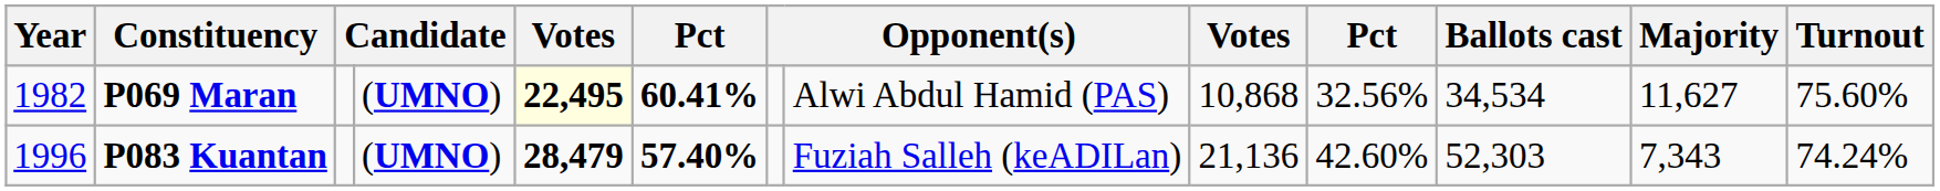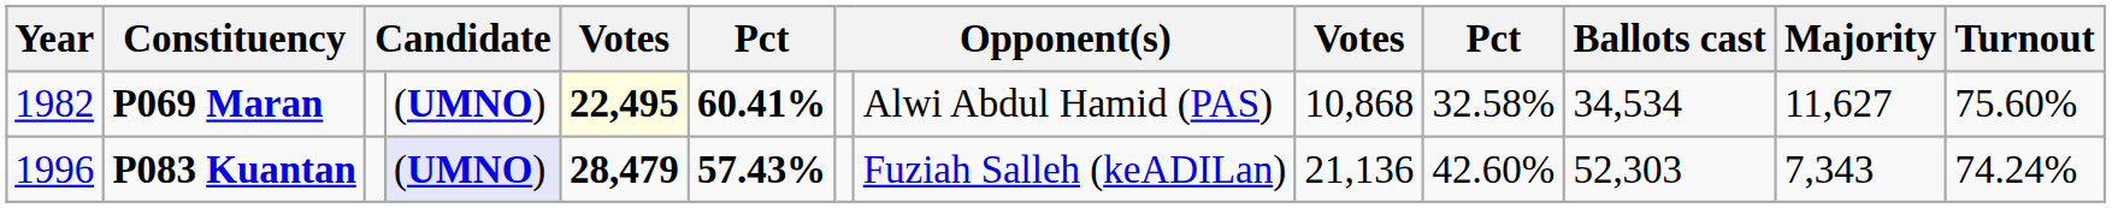P069 Maran | column 10: 32.56% -> 32.58%
P083 Kuantan | column 4: no background -> lavender background
P083 Kuantan | column 6: 57.40% -> 57.43%
